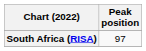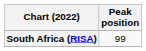South Africa (RISA) | Peak position: 97 -> 99
